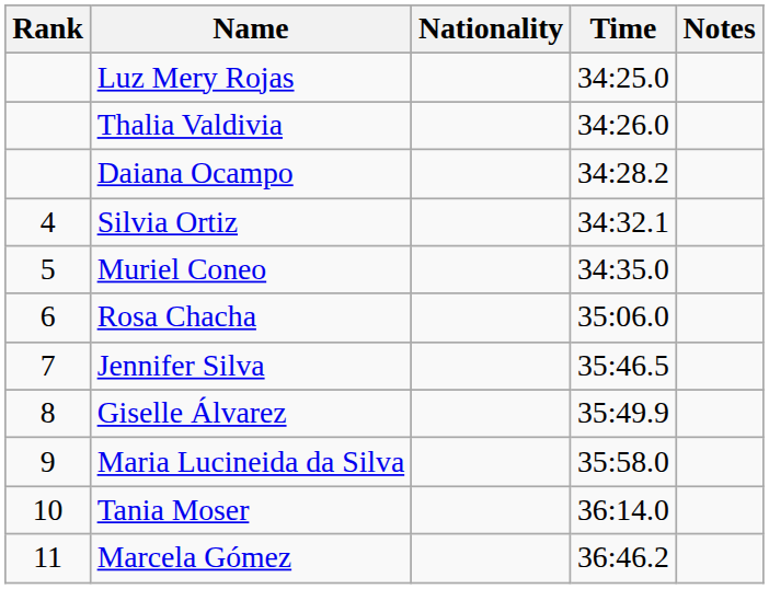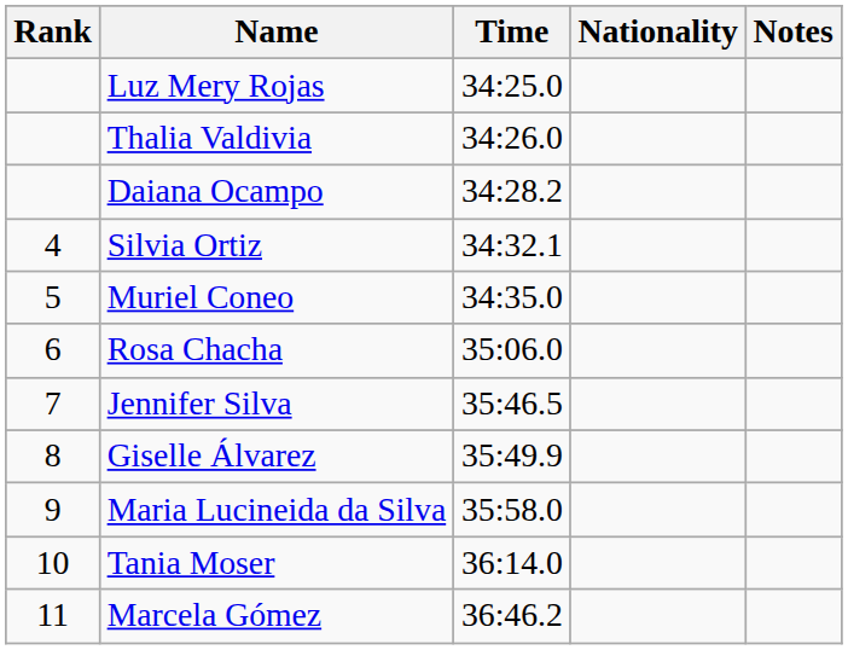columns swapped: Nationality <-> Time
